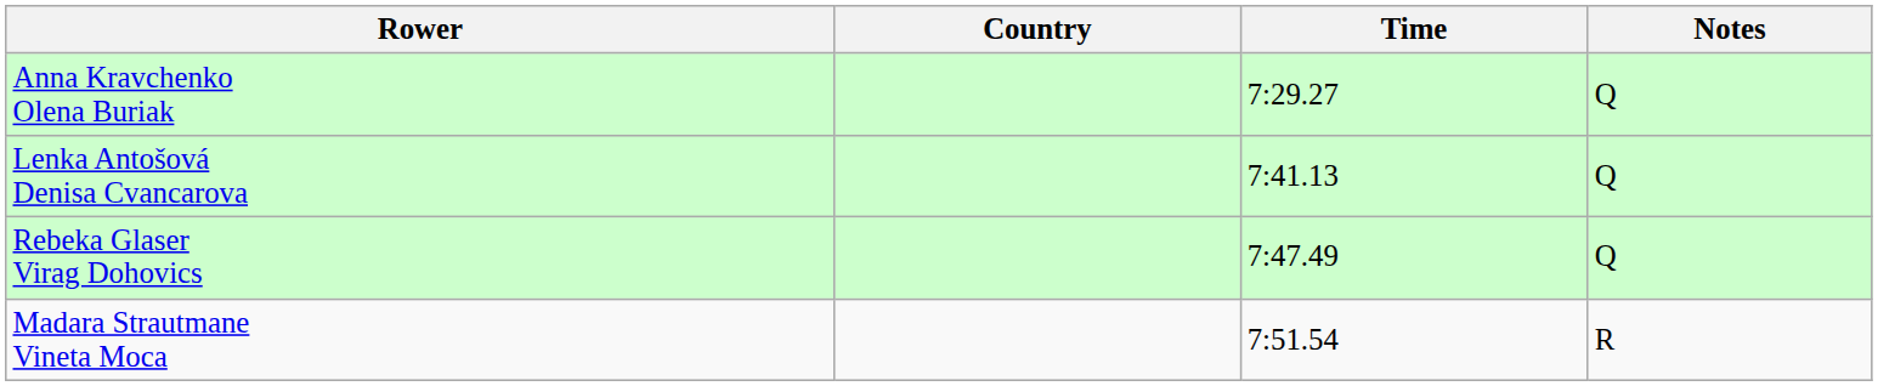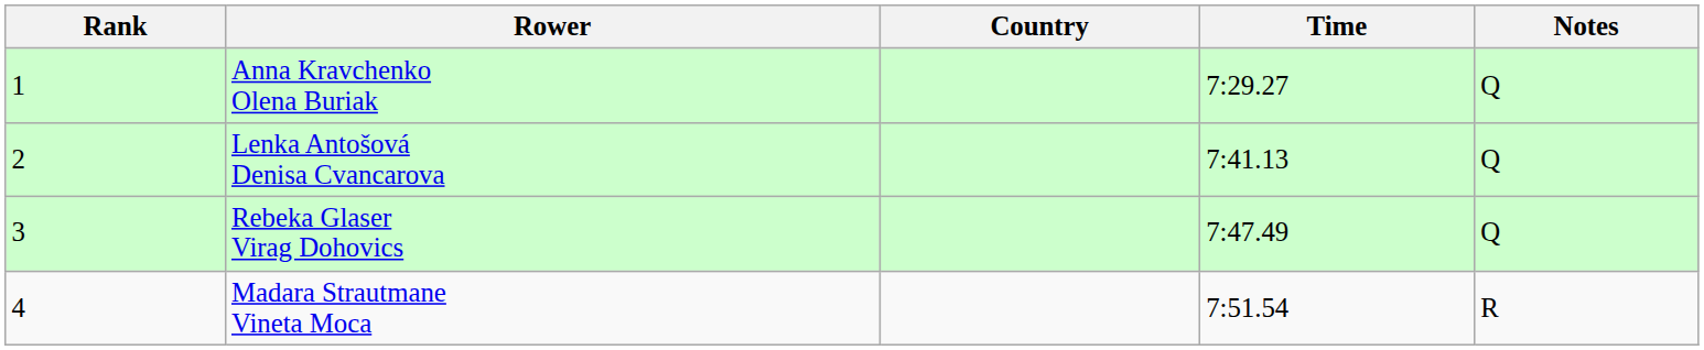+ column: Rank | 1 | 2 | 3 | 4
